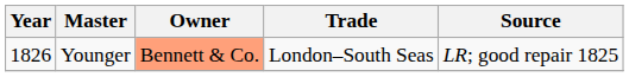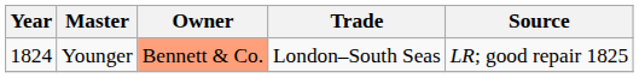Younger | Year: 1826 -> 1824
